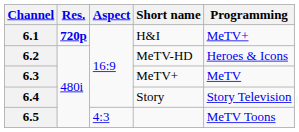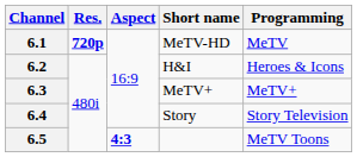6.1 | Short name: H&I -> MeTV-HD
6.1 | Programming: MeTV+ -> MeTV
6.2 | Short name: MeTV-HD -> H&I
6.3 | Programming: MeTV -> MeTV+
6.5 | Aspect: normal -> bold
